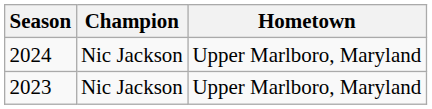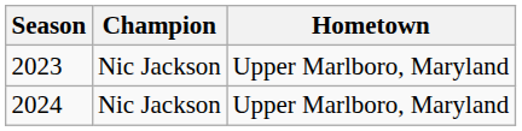rows swapped: 2024 <-> 2023
